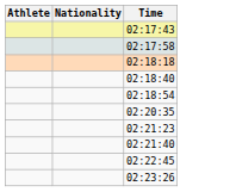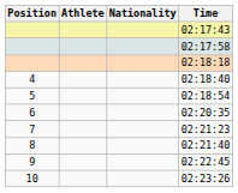+ column: Position | 4 | 5 | 6 | 7 | 8 | 9 | 10
